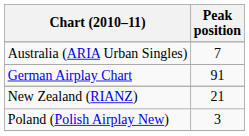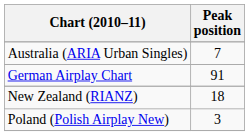New Zealand (RIANZ) | Peak position: 21 -> 18
